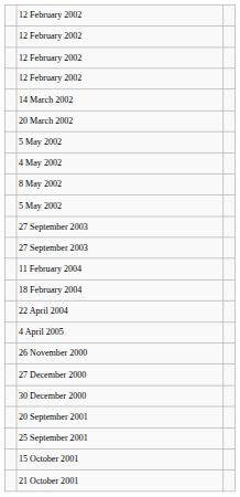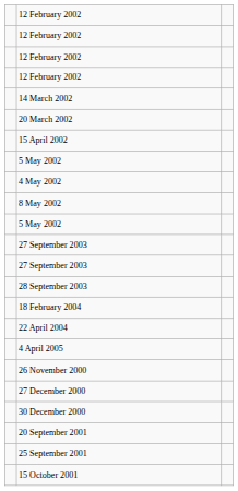+ row: 15 April 2002
+ row: 28 September 2003
- row: 11 February 2004
- row: 21 October 2001
